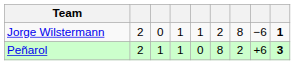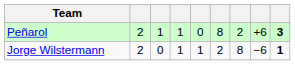rows swapped: Peñarol <-> Jorge Wilstermann
